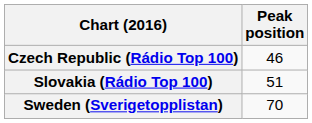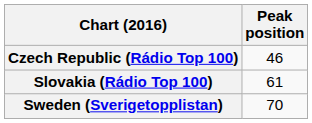Slovakia (Rádio Top 100) | Peak position: 51 -> 61
